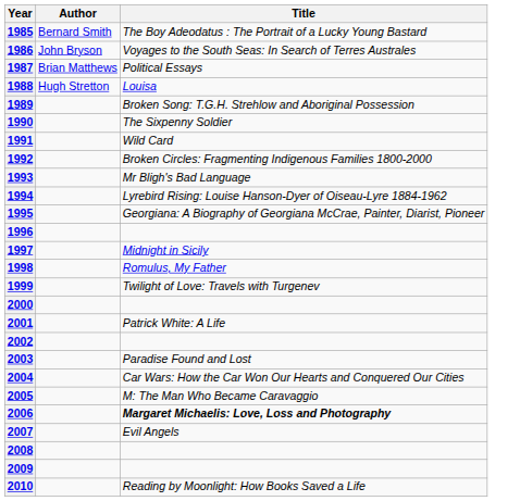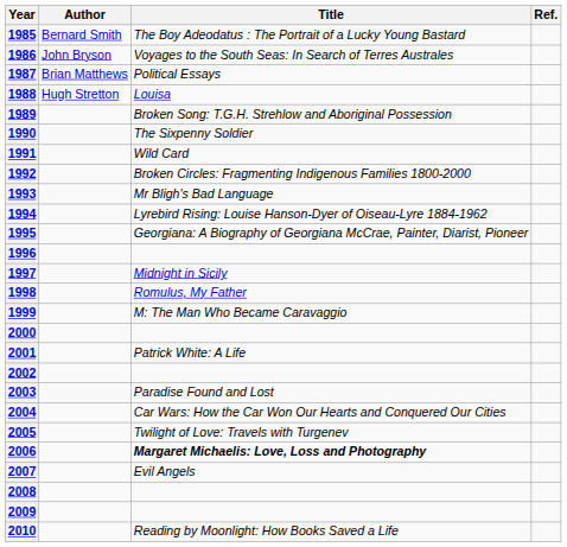+ column: Ref.
1999 | Title: Twilight of Love: Travels with Turgenev -> M: The Man Who Became Caravaggio
2005 | Title: M: The Man Who Became Caravaggio -> Twilight of Love: Travels with Turgenev
